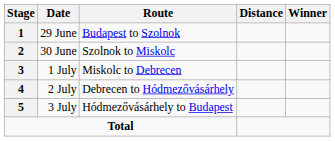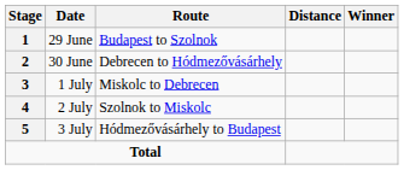30 June | Route: Szolnok to Miskolc -> Debrecen to Hódmezővásárhely
2 July | Route: Debrecen to Hódmezővásárhely -> Szolnok to Miskolc
